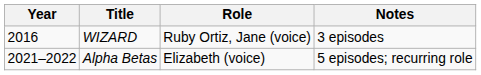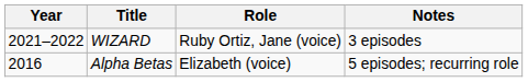WIZARD | Year: 2016 -> 2021–2022
Alpha Betas | Year: 2021–2022 -> 2016
